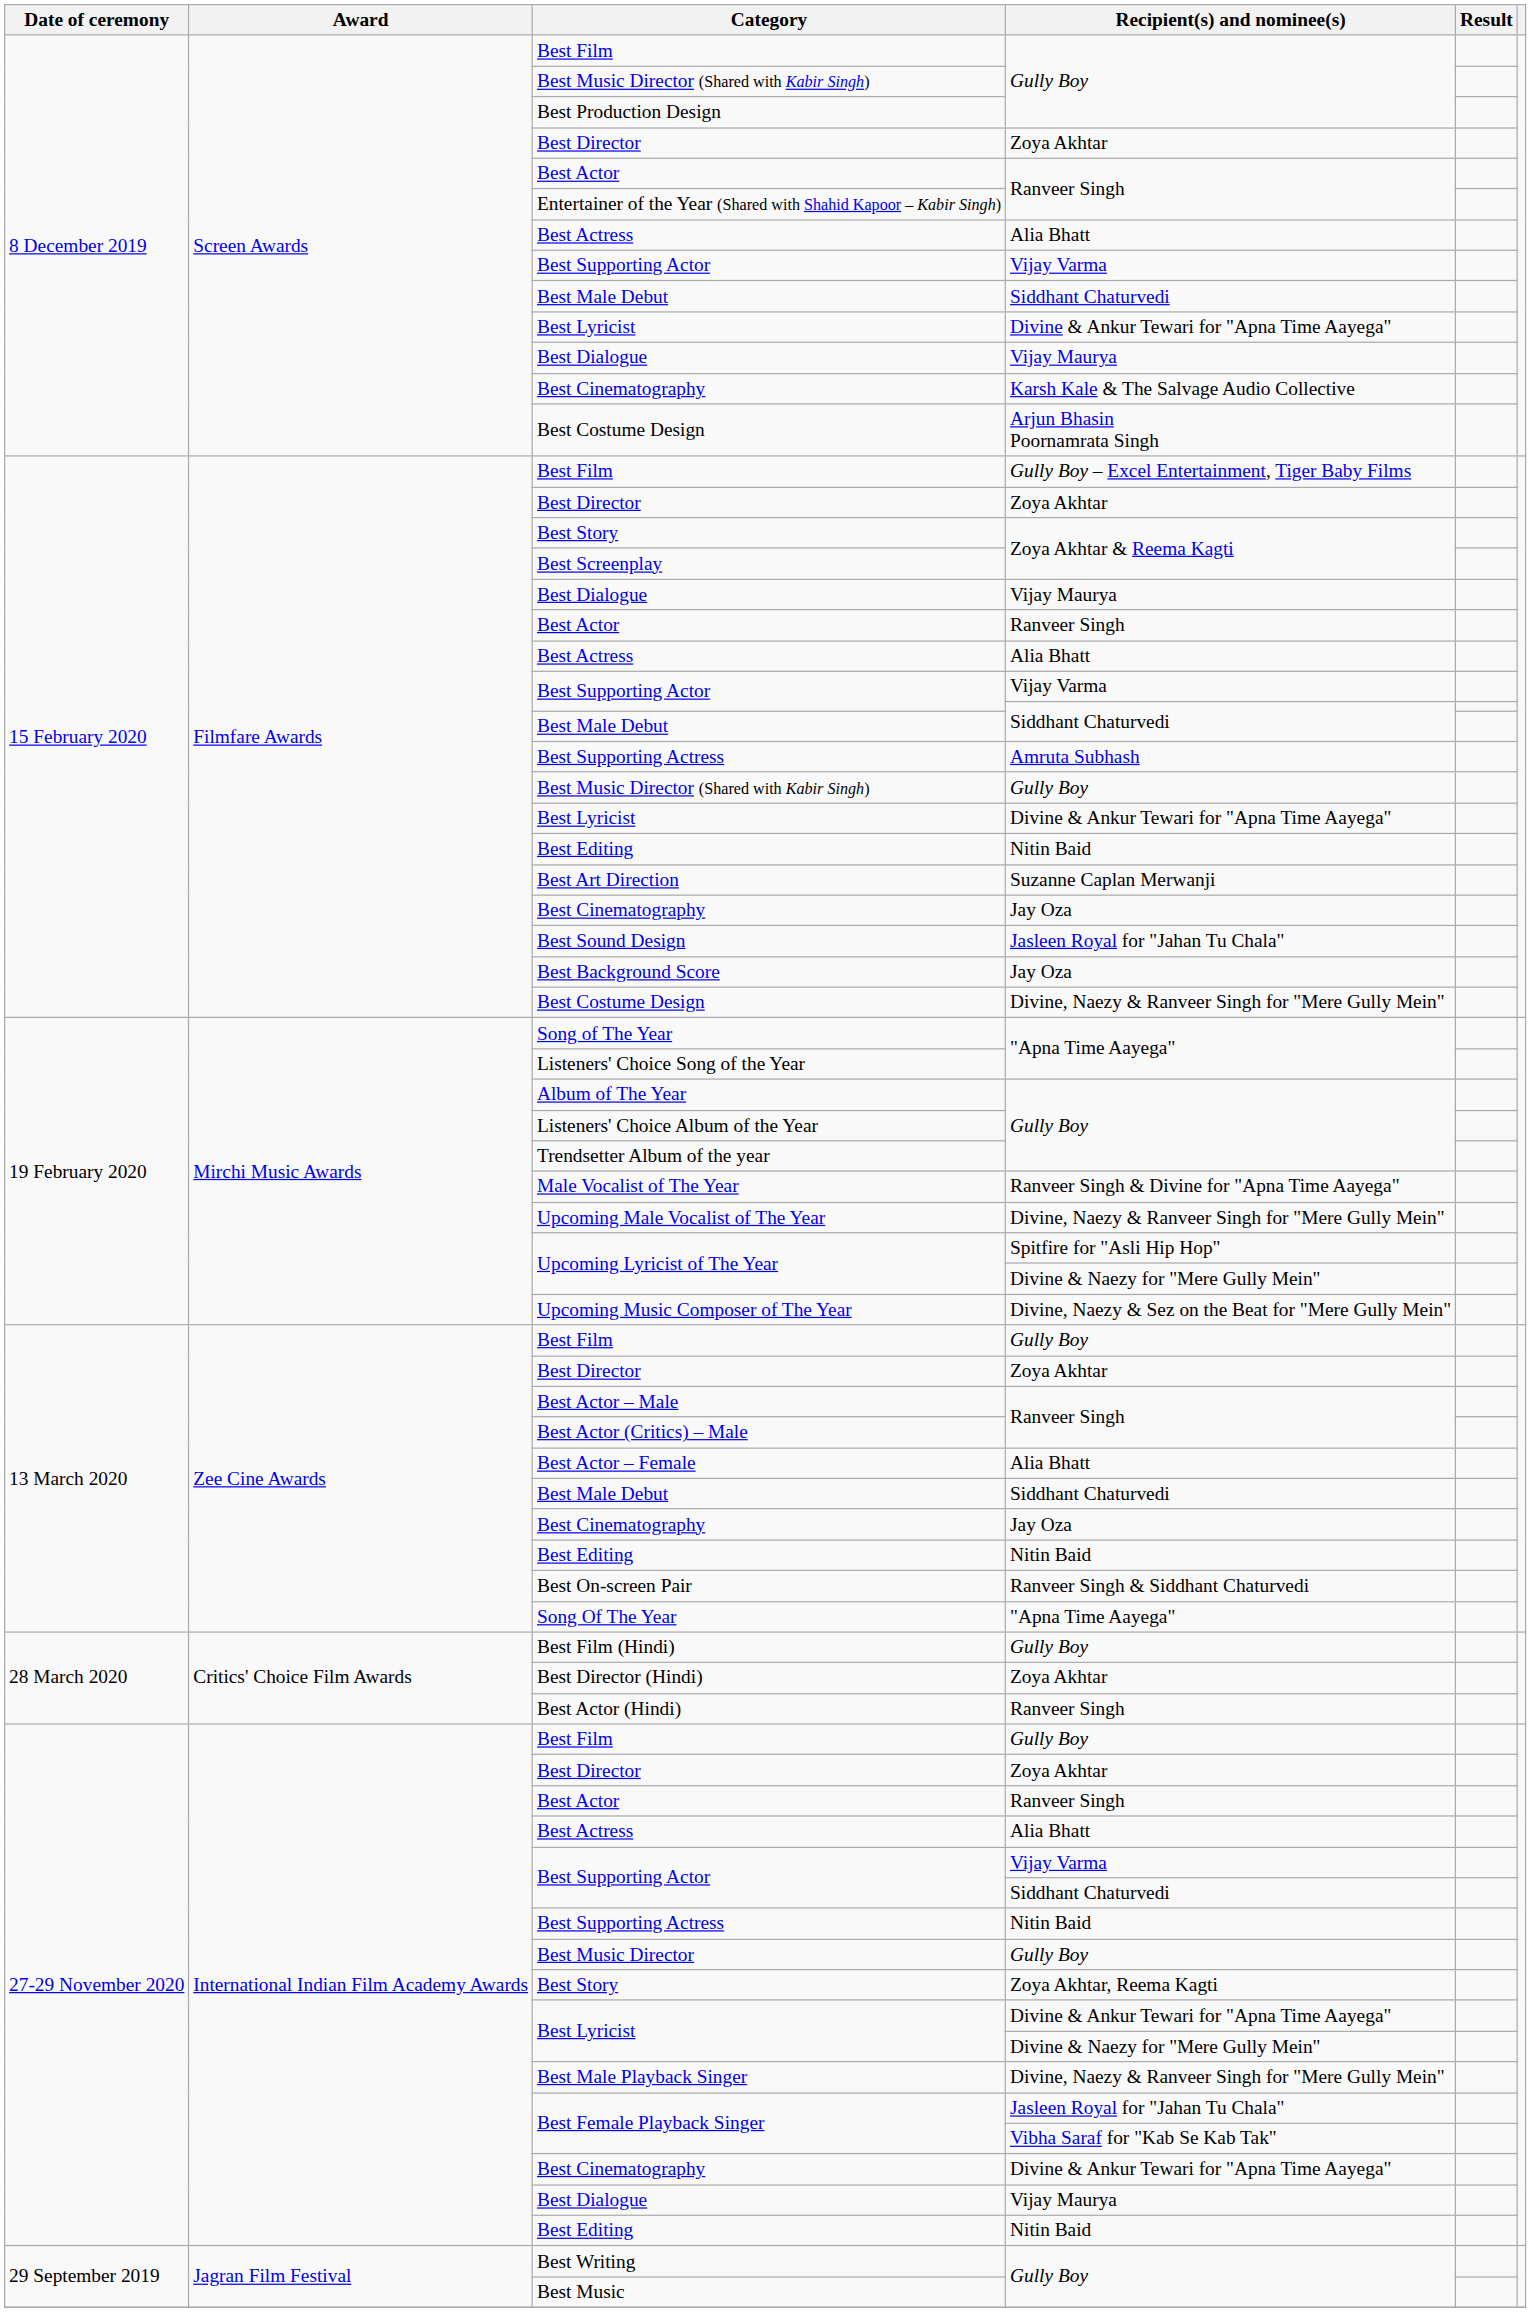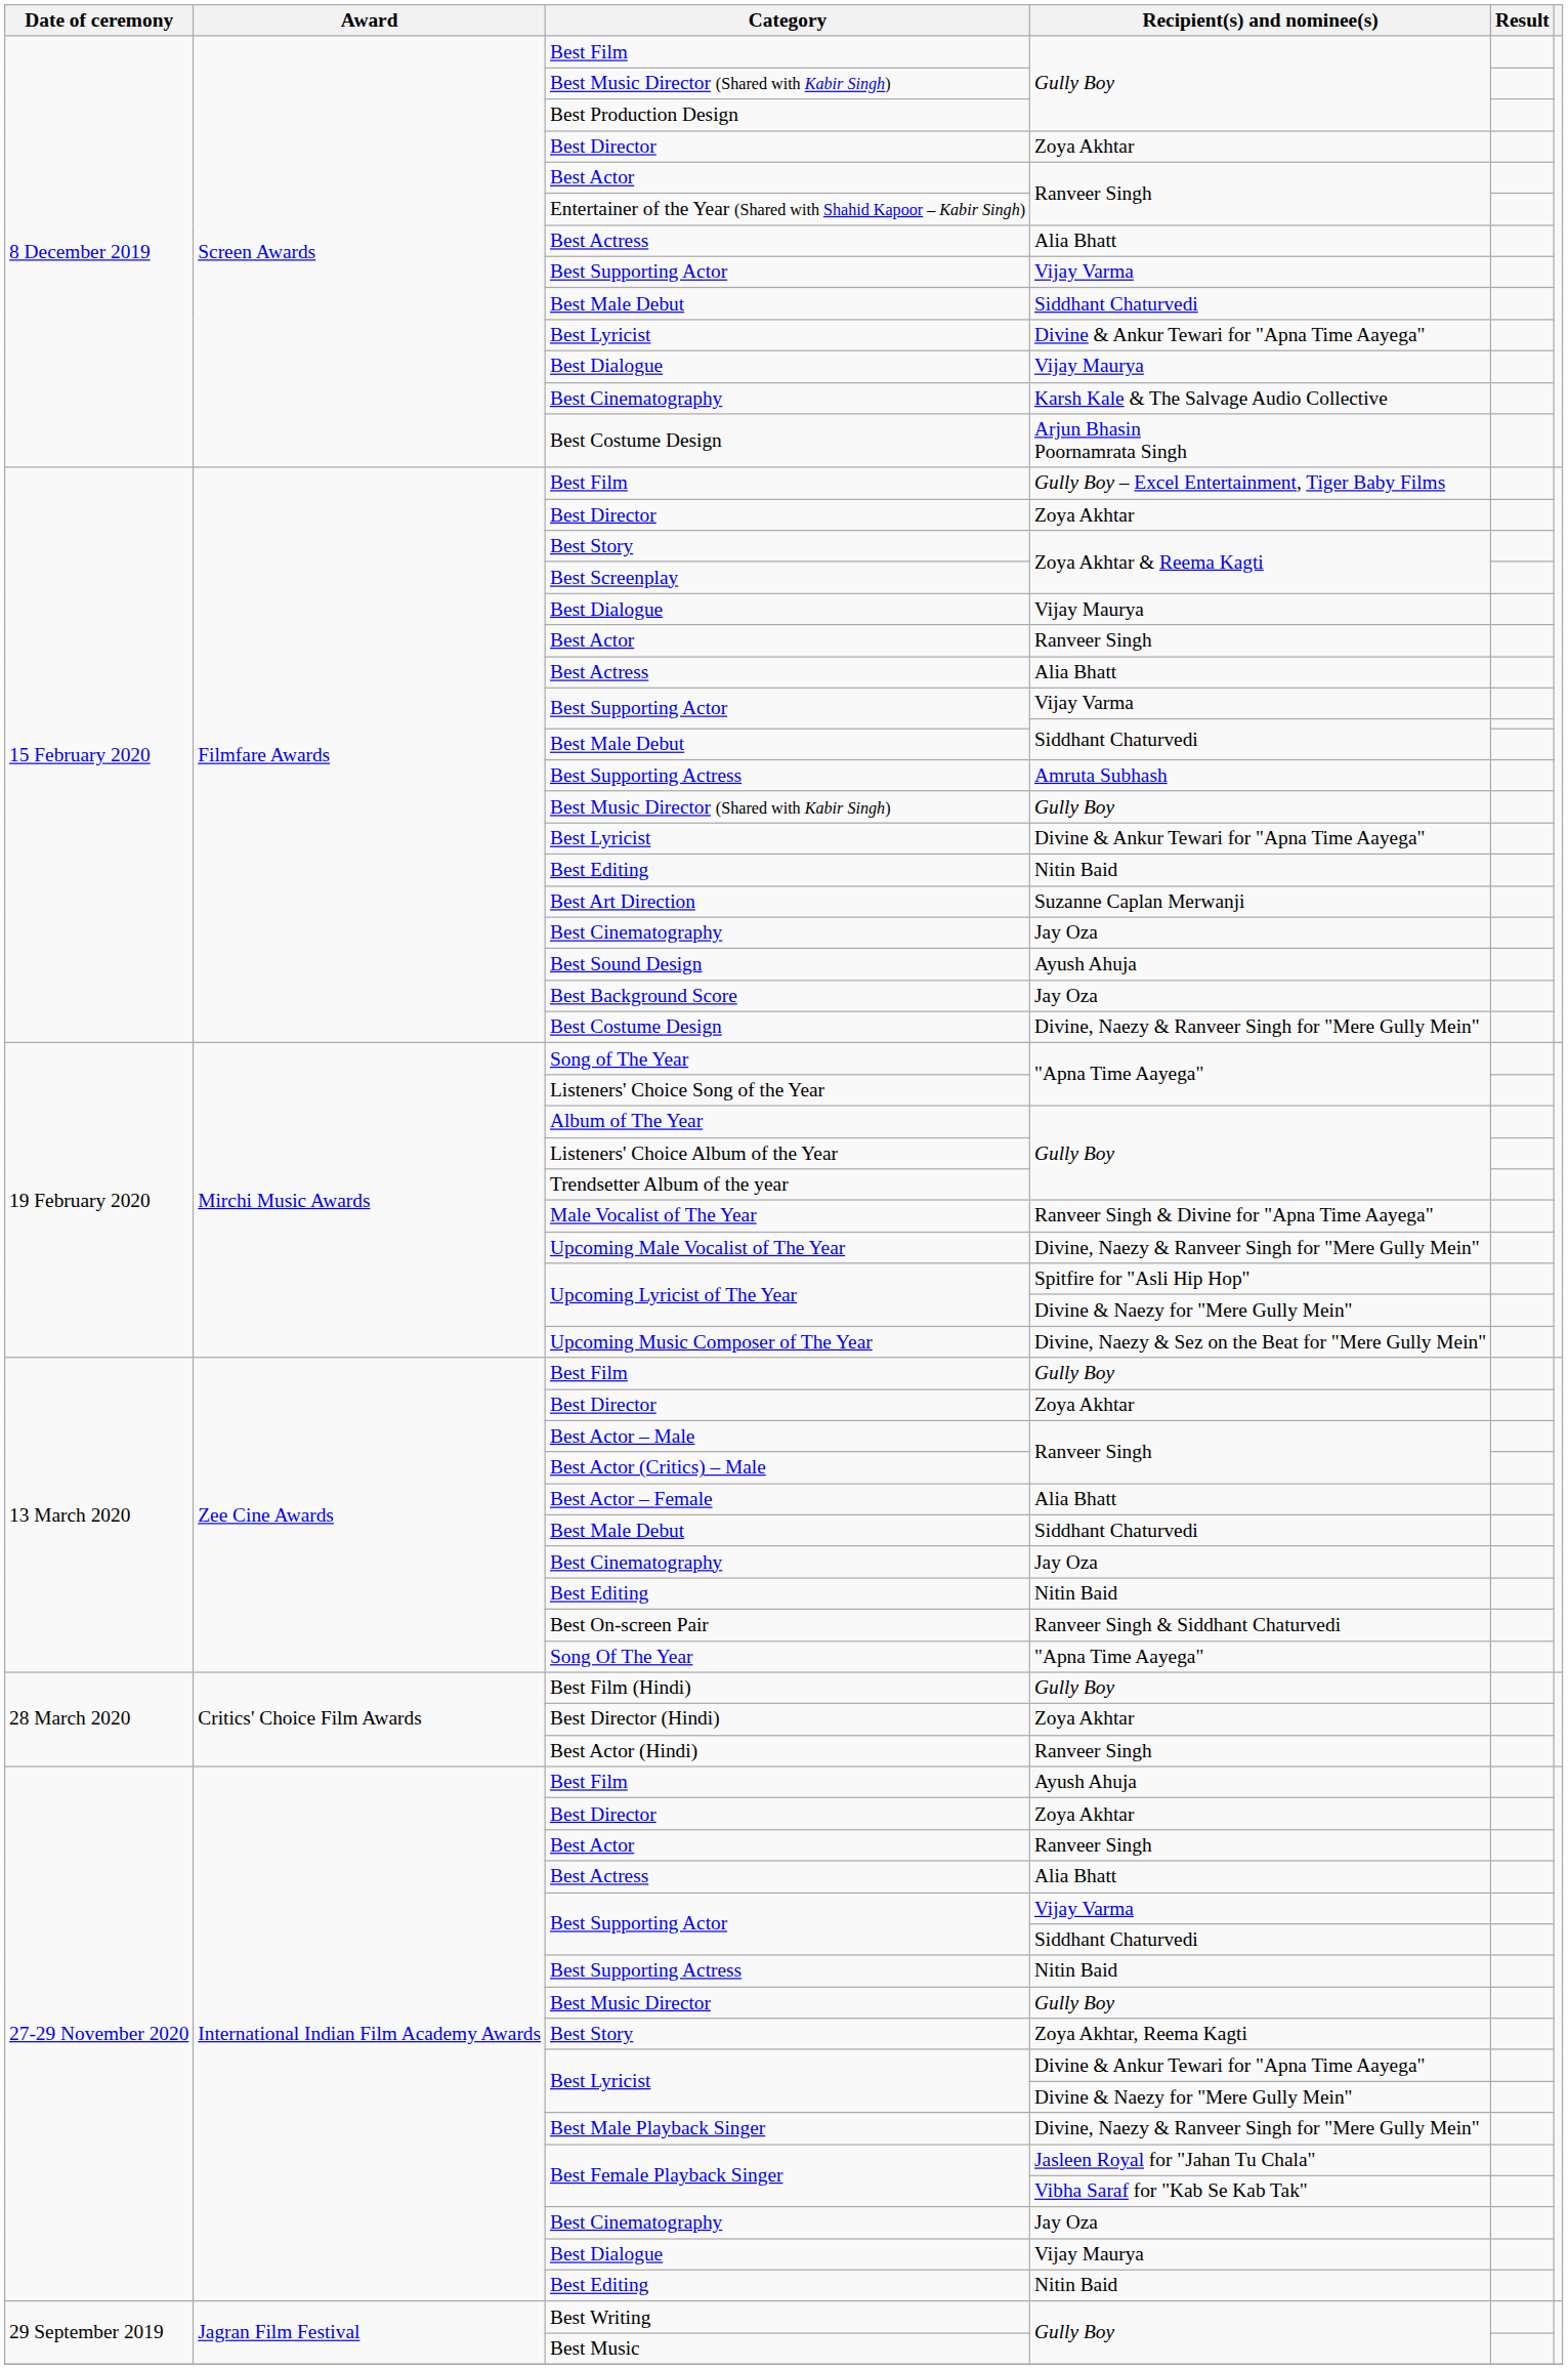Best Sound Design | Recipient(s) and nominee(s): Jasleen Royal for "Jahan Tu Chala" -> Ayush Ahuja
27-29 November 2020 / Best Film | Recipient(s) and nominee(s): Gully Boy -> Ayush Ahuja
27-29 November 2020 / Best Cinematography | Recipient(s) and nominee(s): Divine & Ankur Tewari for "Apna Time Aayega" -> Jay Oza
